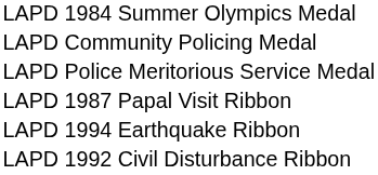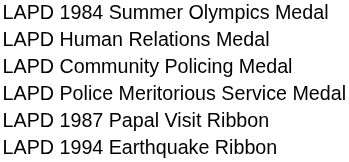+ row: LAPD Human Relations Medal
- row: LAPD 1992 Civil Disturbance Ribbon
